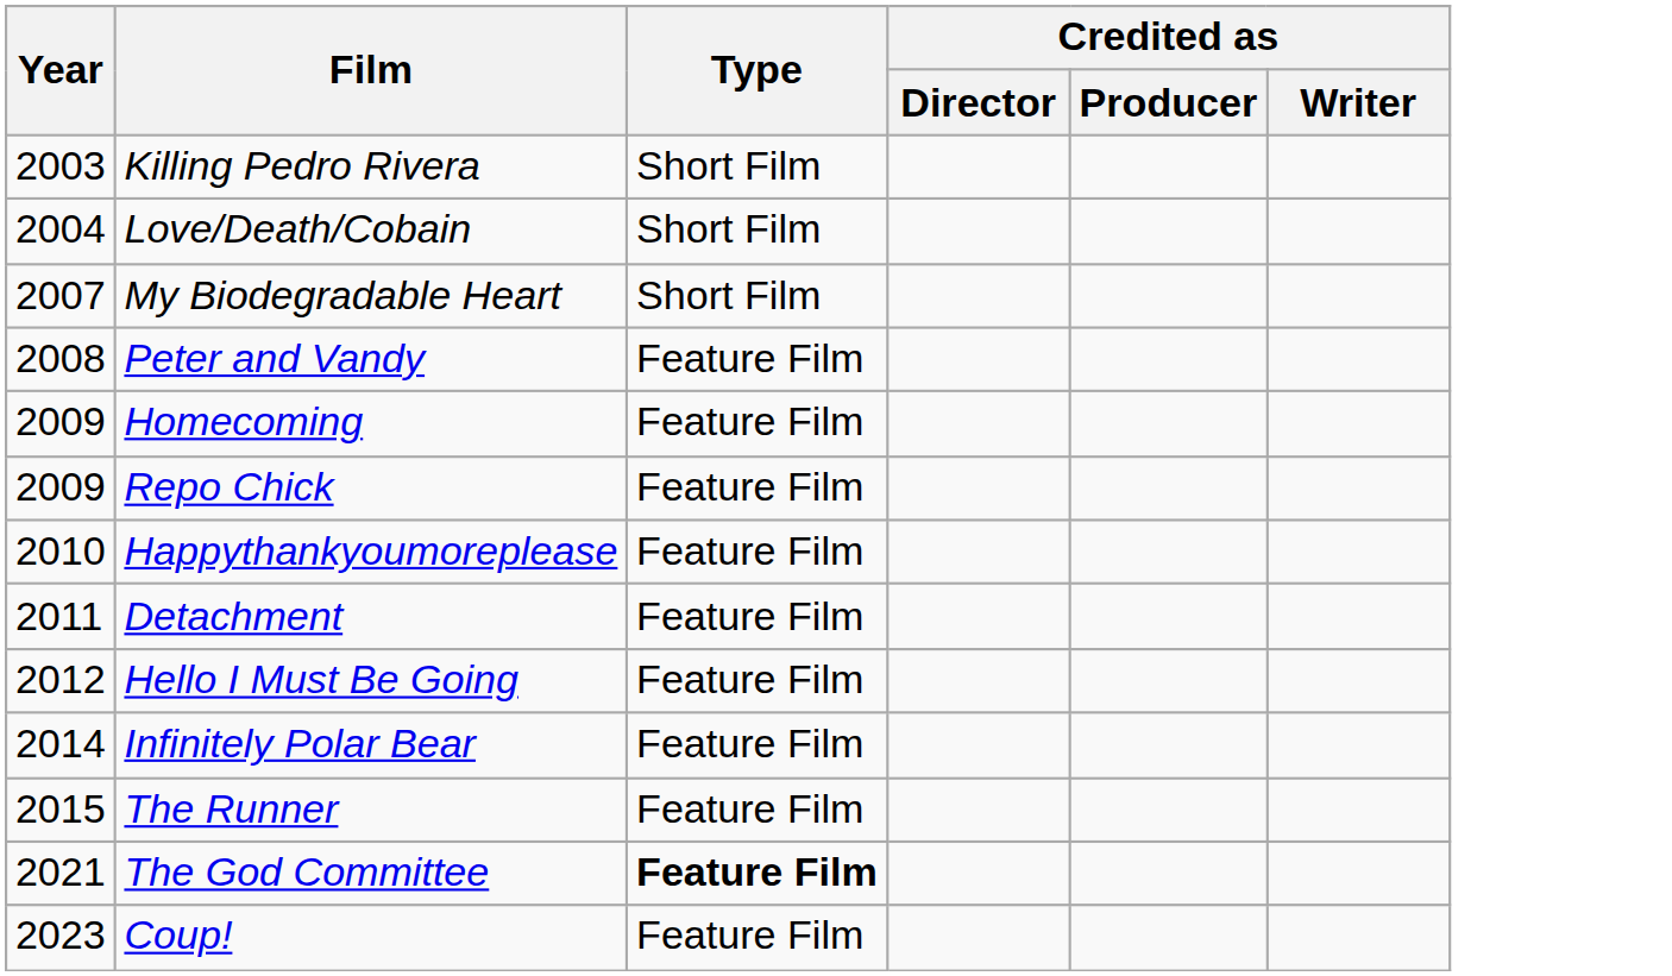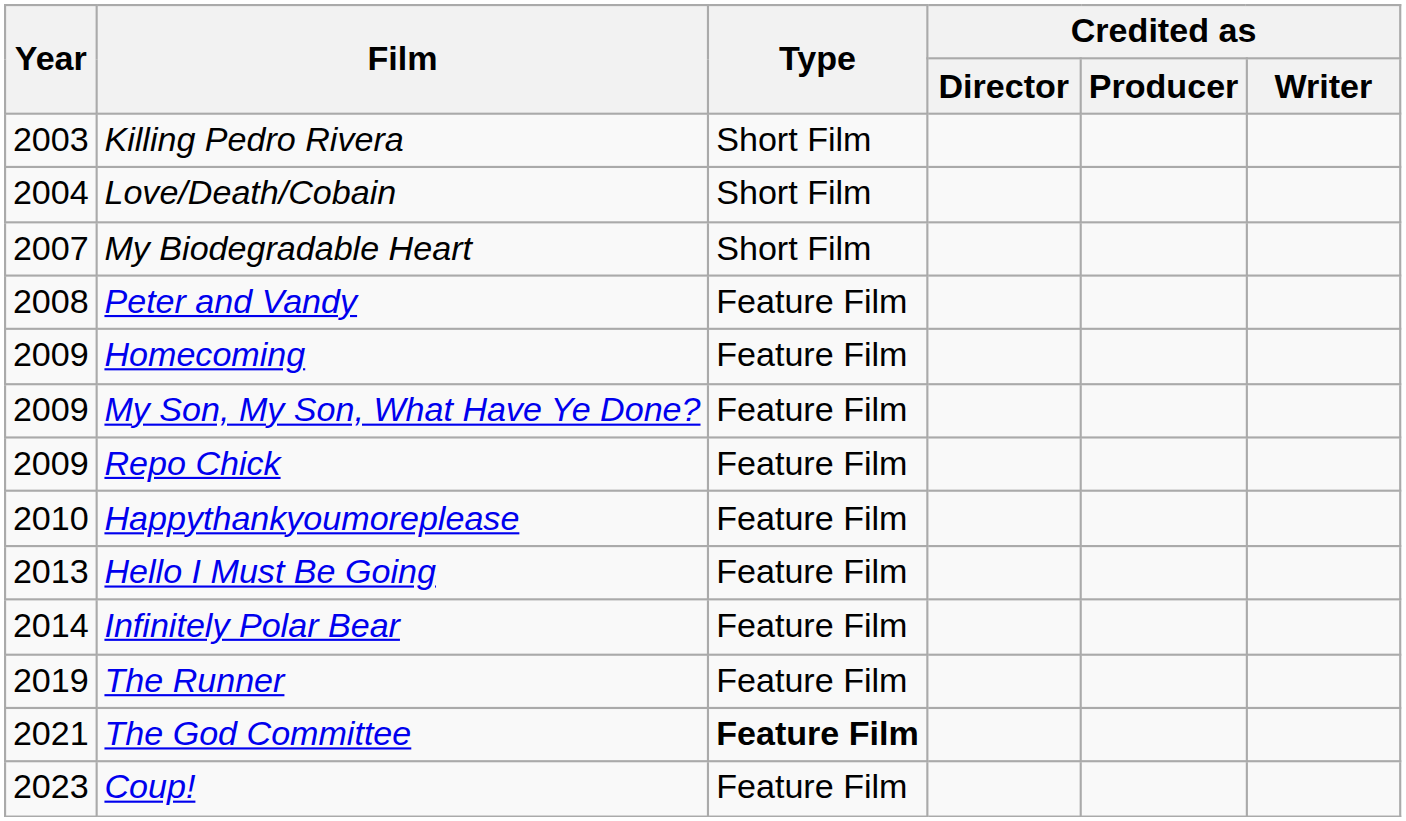+ row: 2009 | My Son, My Son, What Have Ye Done? | Feature Film
- row: 2011 | Detachment | Feature Film
Hello I Must Be Going | Year: 2012 -> 2013
The Runner | Year: 2015 -> 2019
